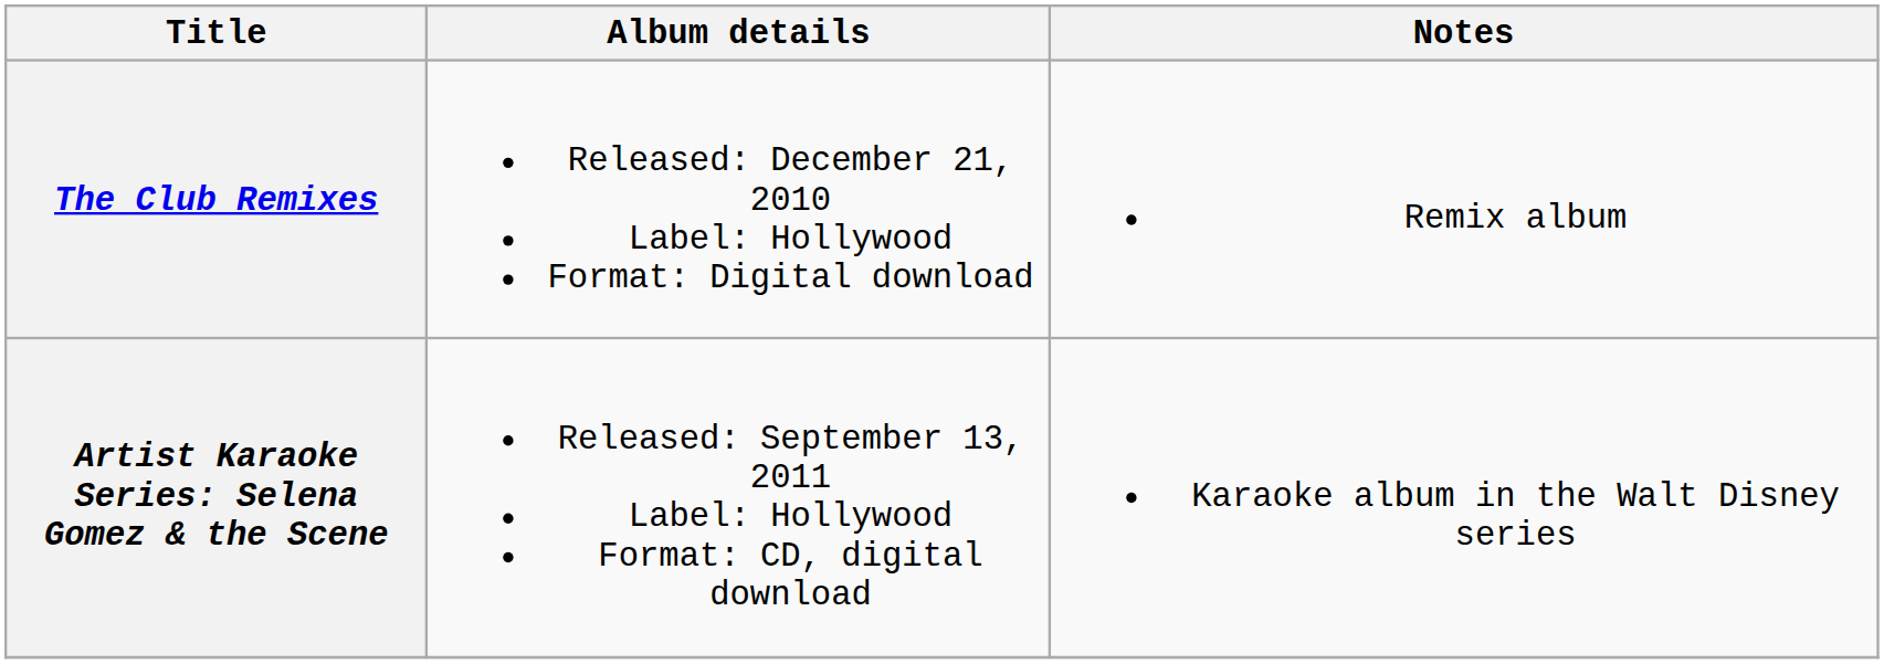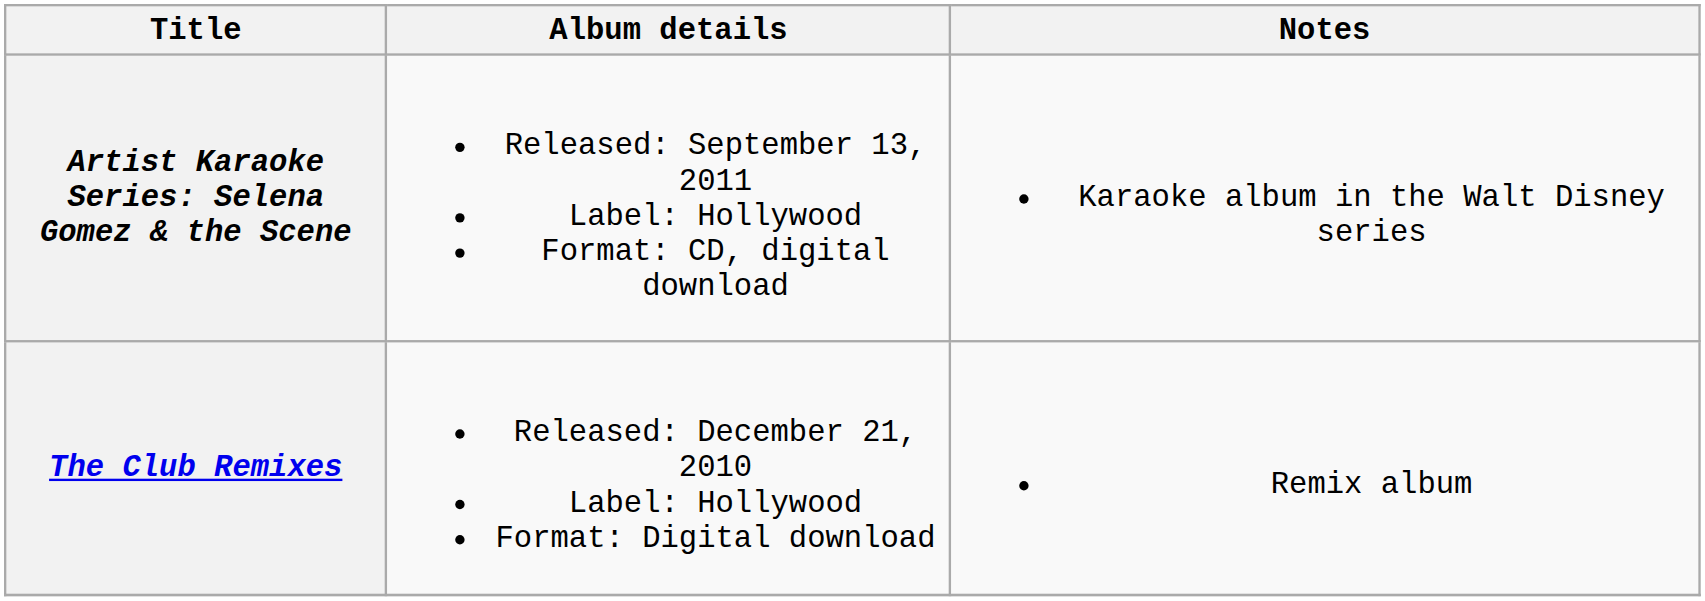rows swapped: The Club Remixes <-> Artist Karaoke Series: Selena Gomez & the Scene
